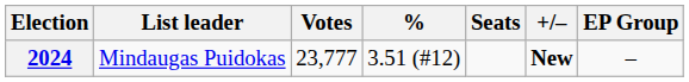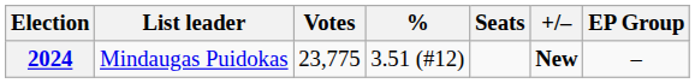2024 | Votes: 23,777 -> 23,775
